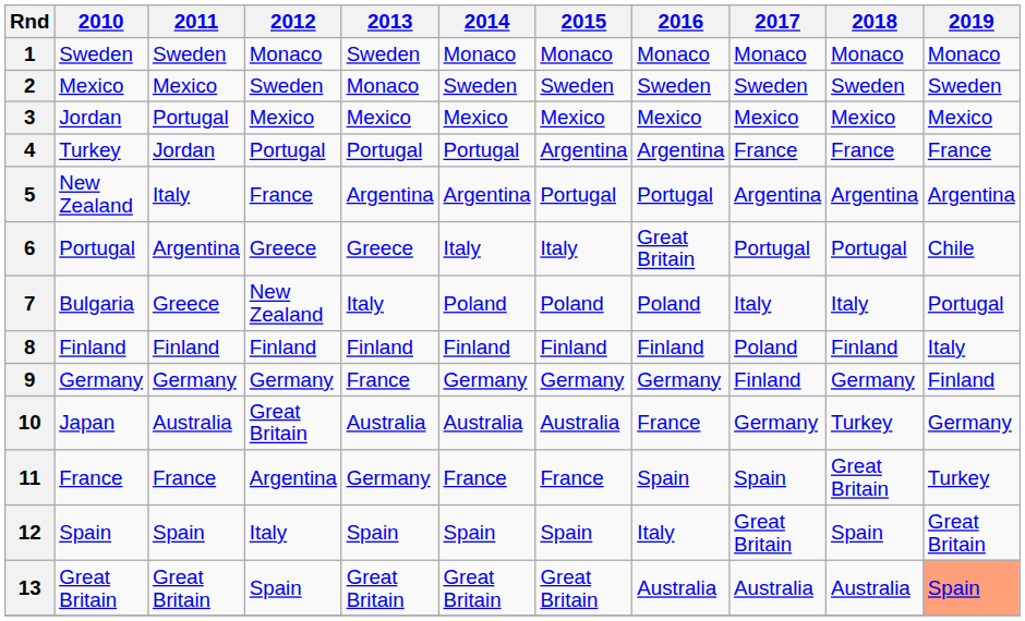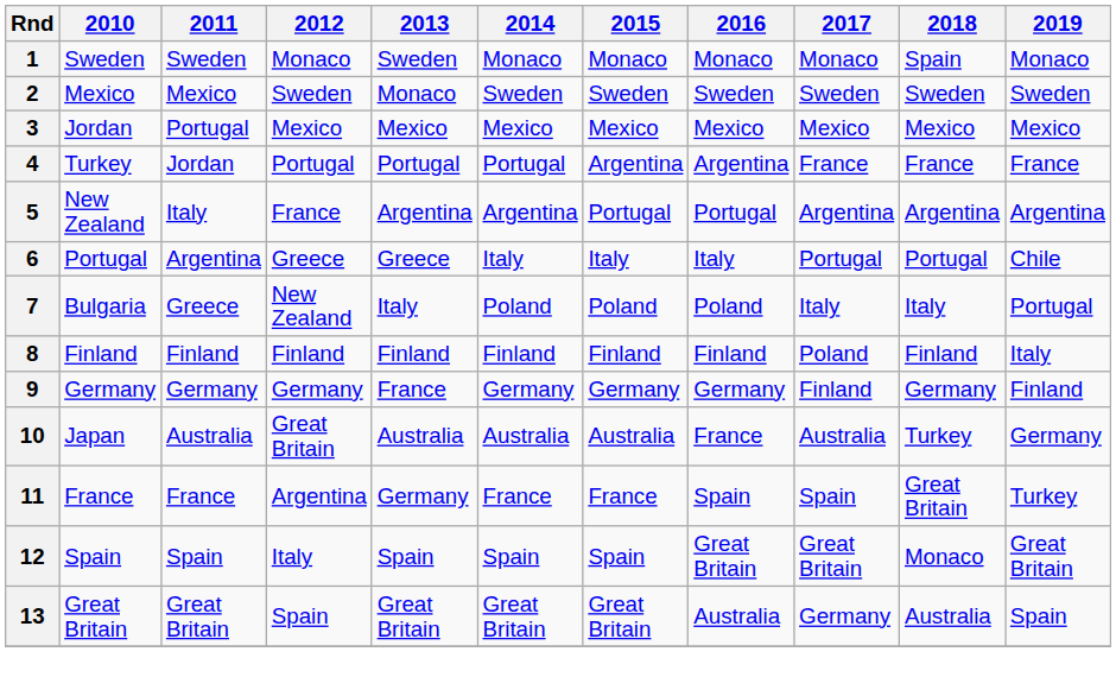1 | 2018: Monaco -> Spain
6 | 2016: Great Britain -> Italy
10 | 2017: Germany -> Australia
12 | 2016: Italy -> Great Britain
12 | 2018: Spain -> Monaco
13 | 2017: Australia -> Germany
13 | 2019: lightsalmon background -> no background
